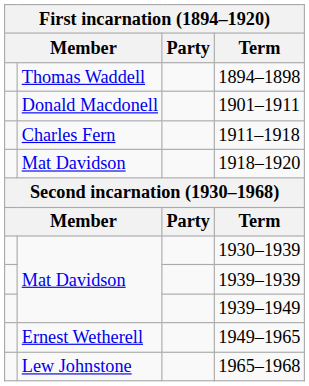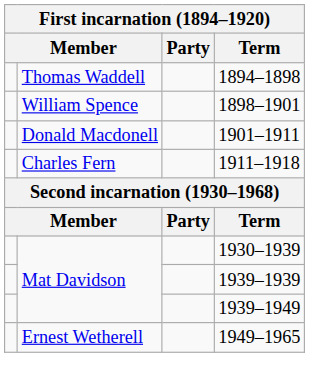+ row: William Spence | 1898–1901
- row: Mat Davidson | 1918–1920
- row: Lew Johnstone | 1965–1968
